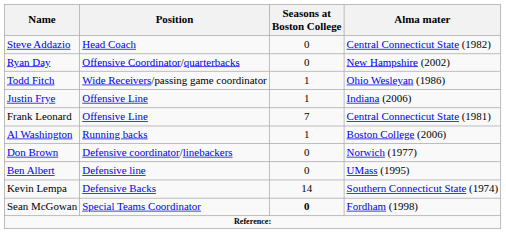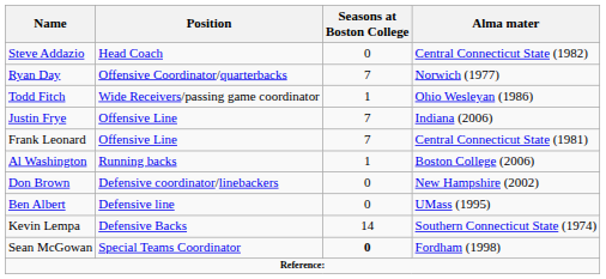Ryan Day | Seasons at Boston College: 0 -> 7
Ryan Day | Alma mater: New Hampshire (2002) -> Norwich (1977)
Justin Frye | Seasons at Boston College: 1 -> 7
Don Brown | Alma mater: Norwich (1977) -> New Hampshire (2002)
